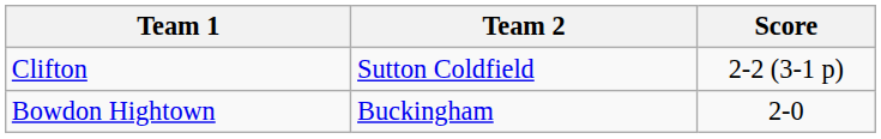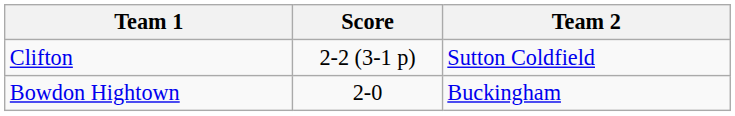columns swapped: Team 2 <-> Score
